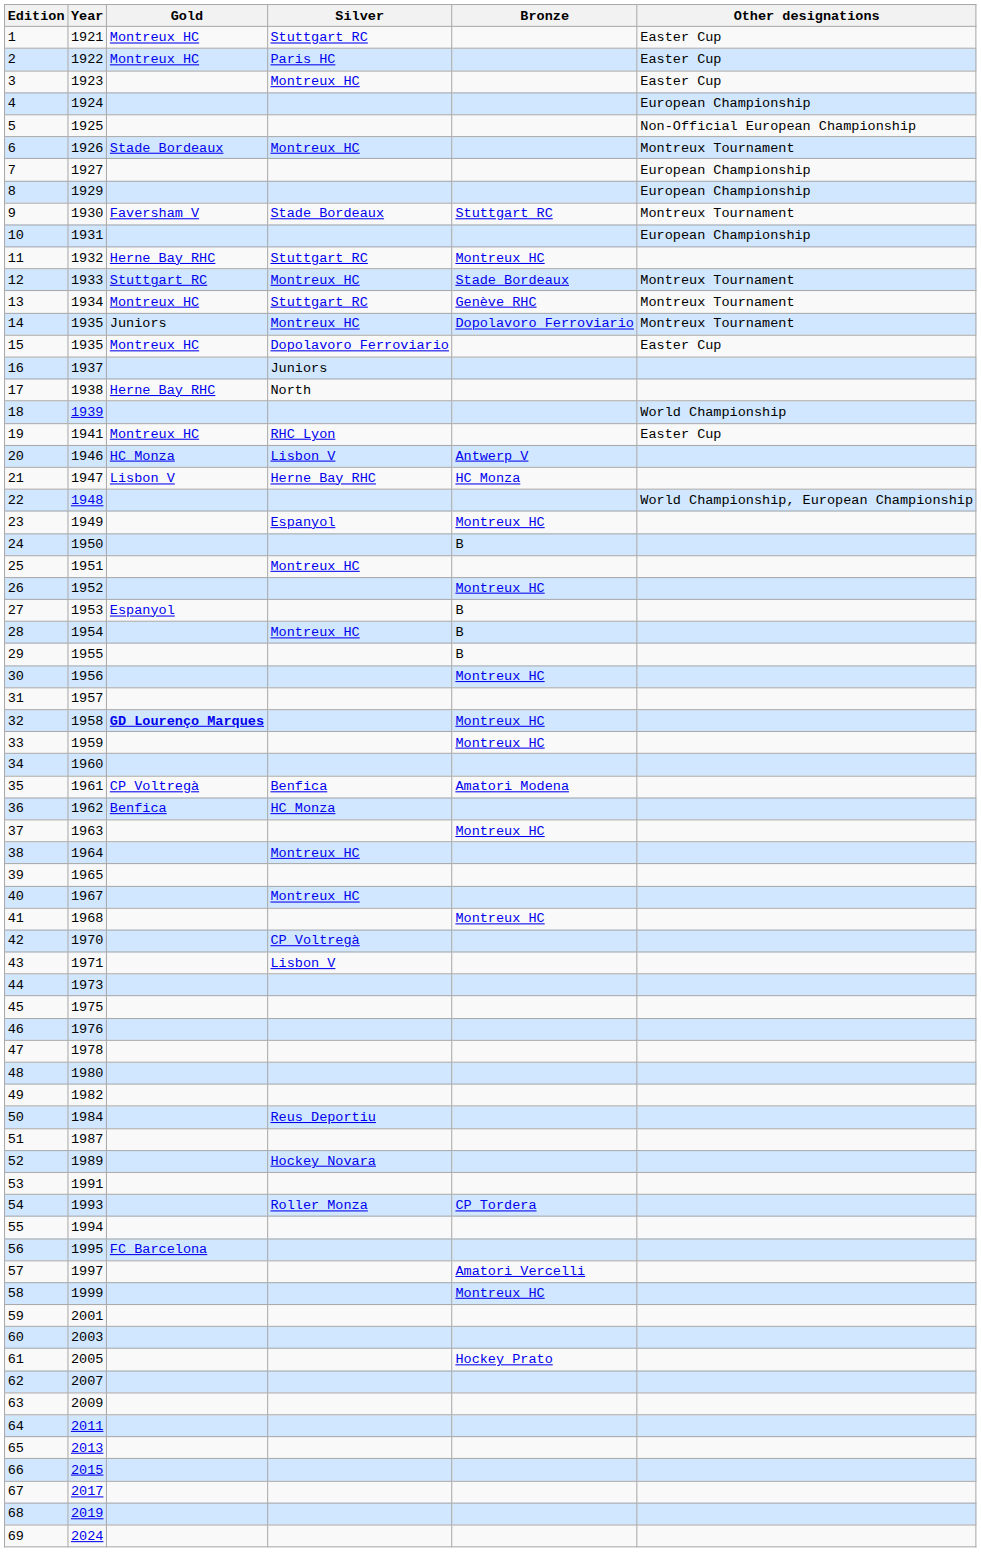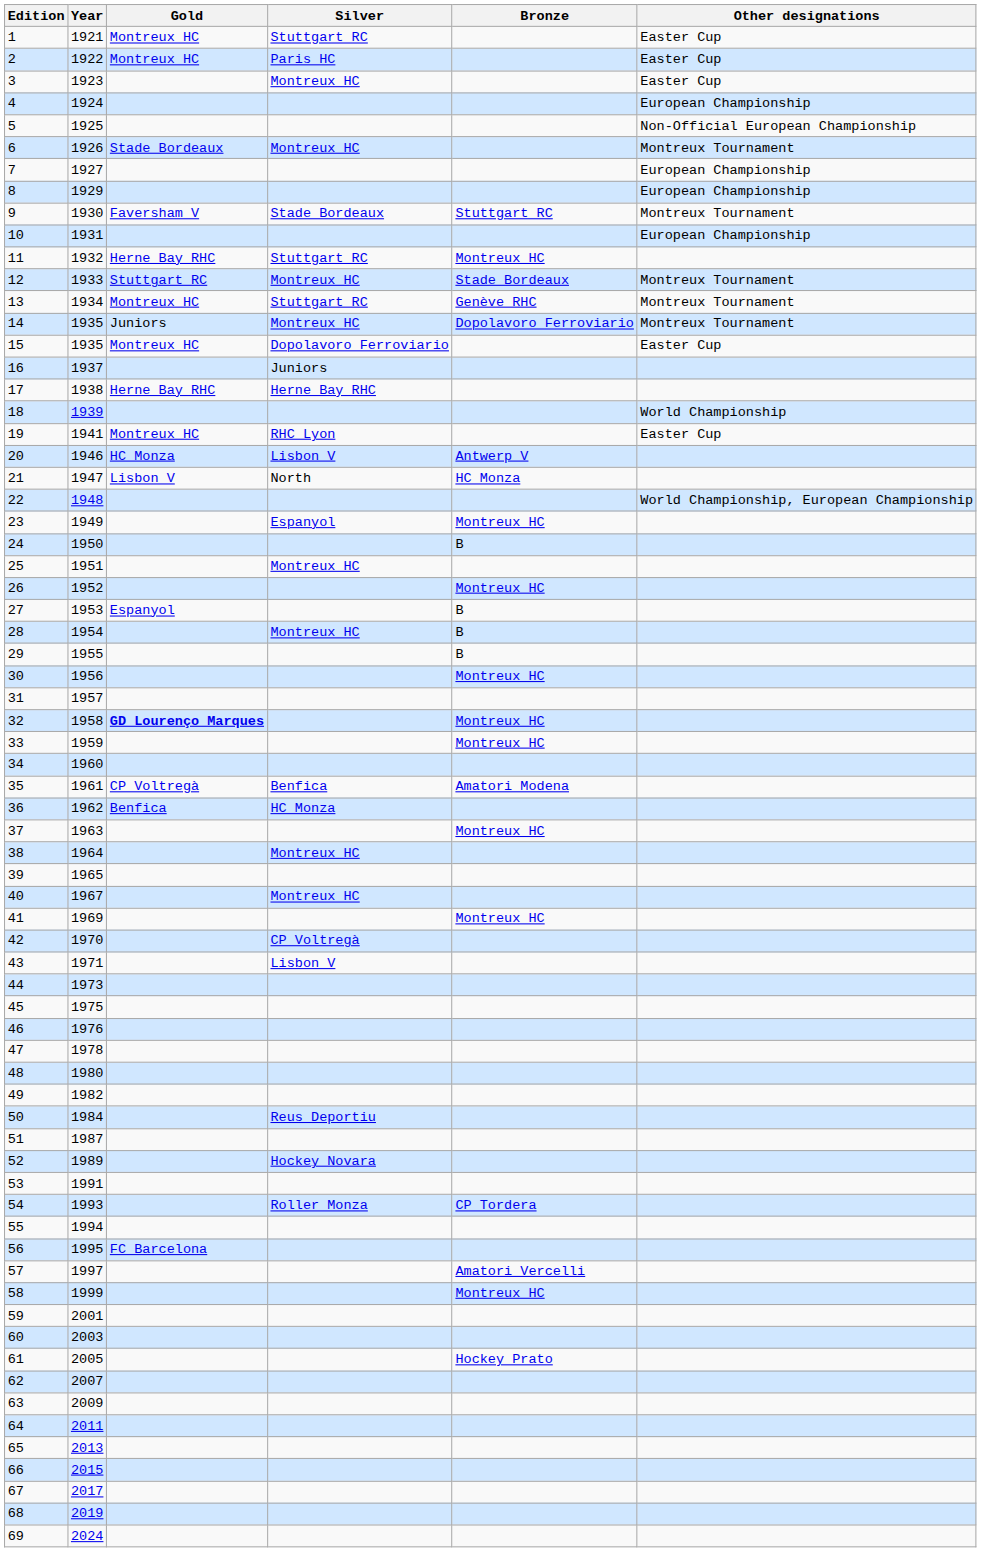17 | Silver: North -> Herne Bay RHC
21 | Silver: Herne Bay RHC -> North
41 | Year: 1968 -> 1969
